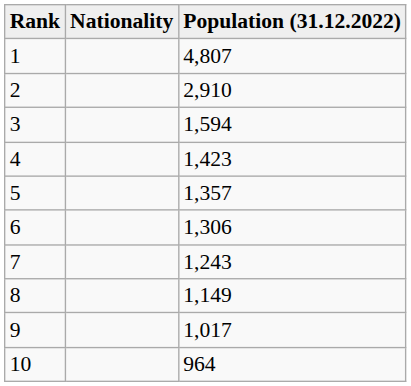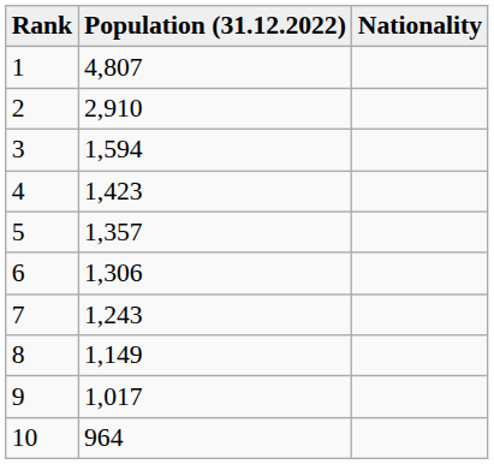columns swapped: Nationality <-> Population (31.12.2022)
